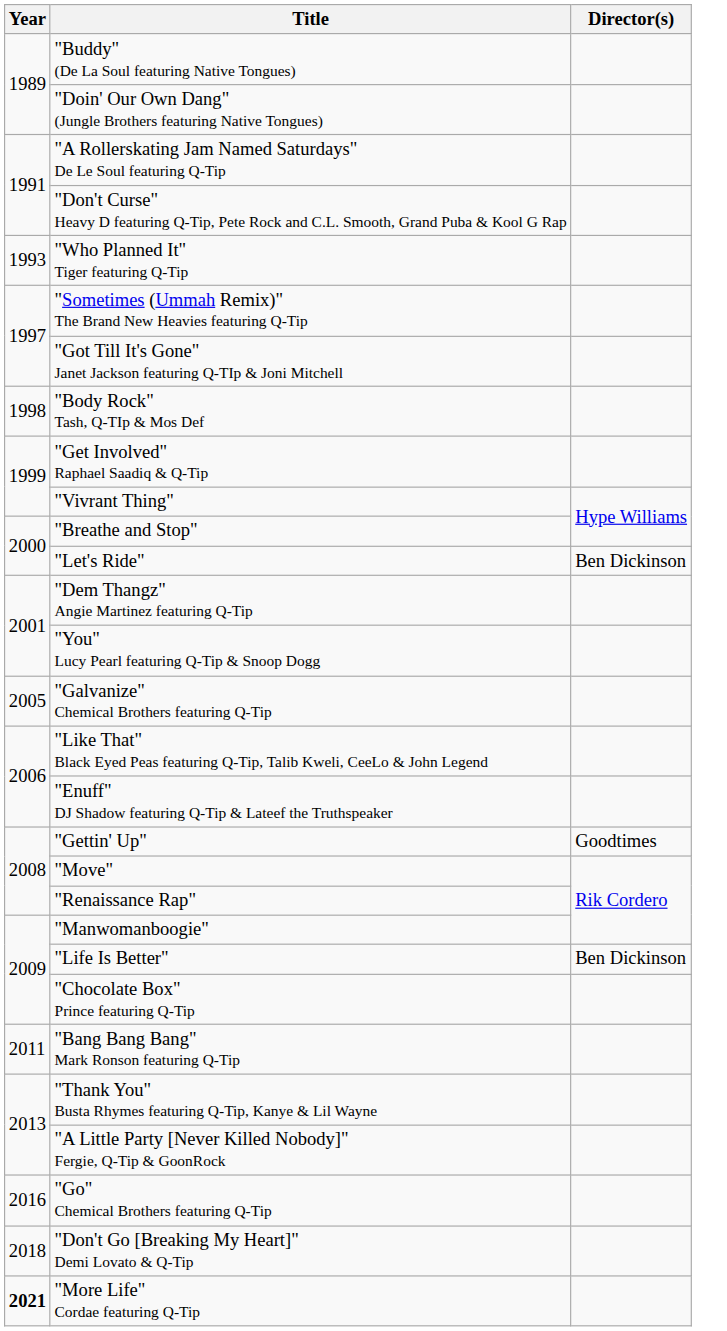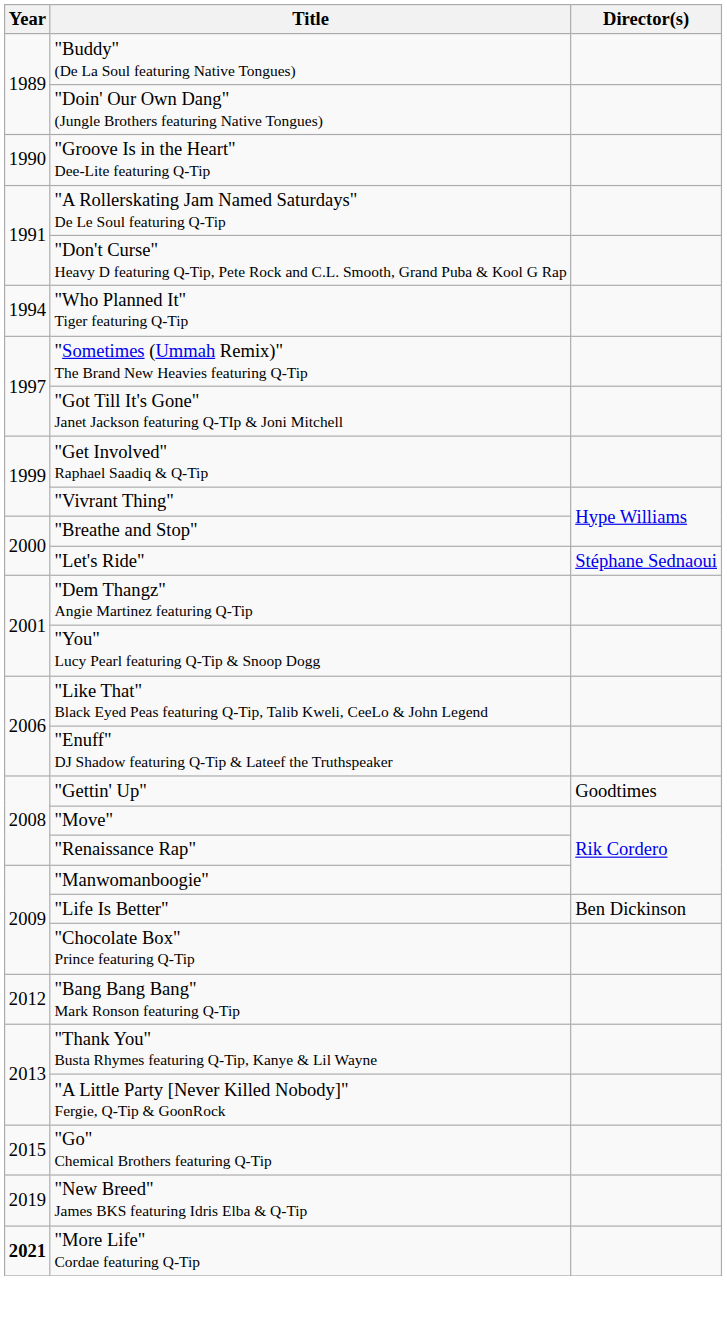+ row: 1990 | "Groove Is in the Heart" Dee-Lite featuring Q-Tip
"Who Planned It" Tiger featuring Q-Tip | Year: 1993 -> 1994
- row: 1998 | "Body Rock" Tash, Q-TIp & Mos Def
"Let's Ride" | Director(s): Ben Dickinson -> Stéphane Sednaoui
- row: 2005 | "Galvanize" Chemical Brothers featuring Q-Tip
"Bang Bang Bang" Mark Ronson featuring Q-Tip | Year: 2011 -> 2012
"Go" Chemical Brothers featuring Q-Tip | Year: 2016 -> 2015
- row: 2018 | "Don't Go [Breaking My Heart]" Demi Lovato & Q-Tip
+ row: 2019 | "New Breed" James BKS featuring Idris Elba & Q-Tip
